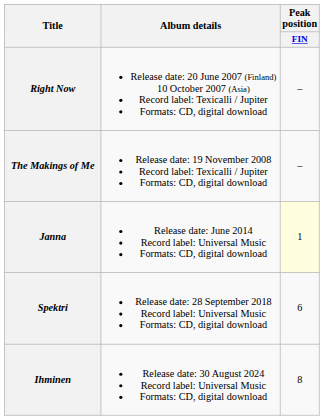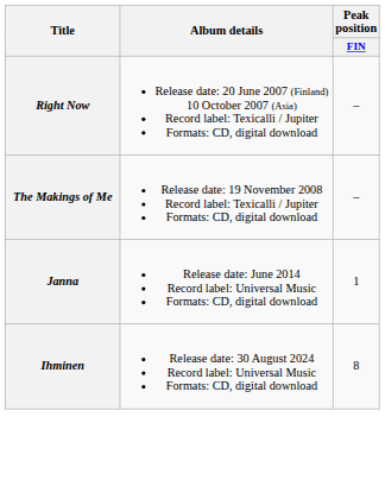Janna | Peak position / FIN: lightyellow background -> no background
- row: Spektri | Release date: 28 September 2018 Record label: Universal Music Formats: CD, digital download | 6
